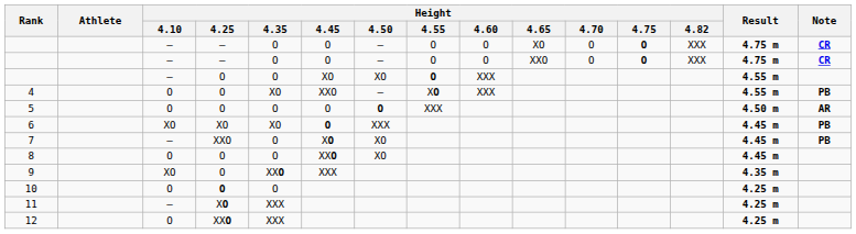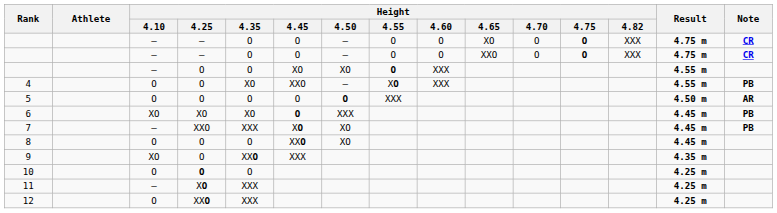7 | Height / 4.35: O -> XXX
